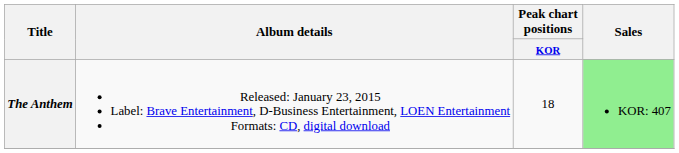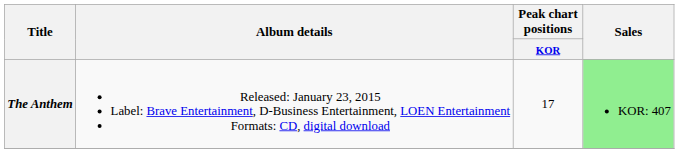The Anthem | Peak chart positions / KOR: 18 -> 17
